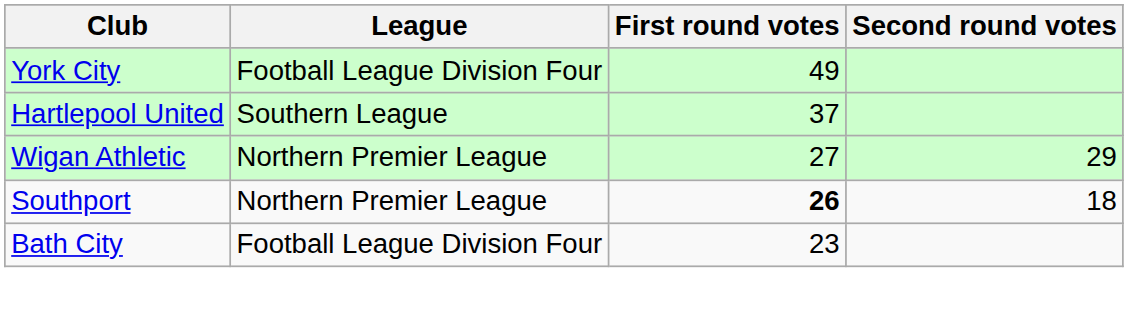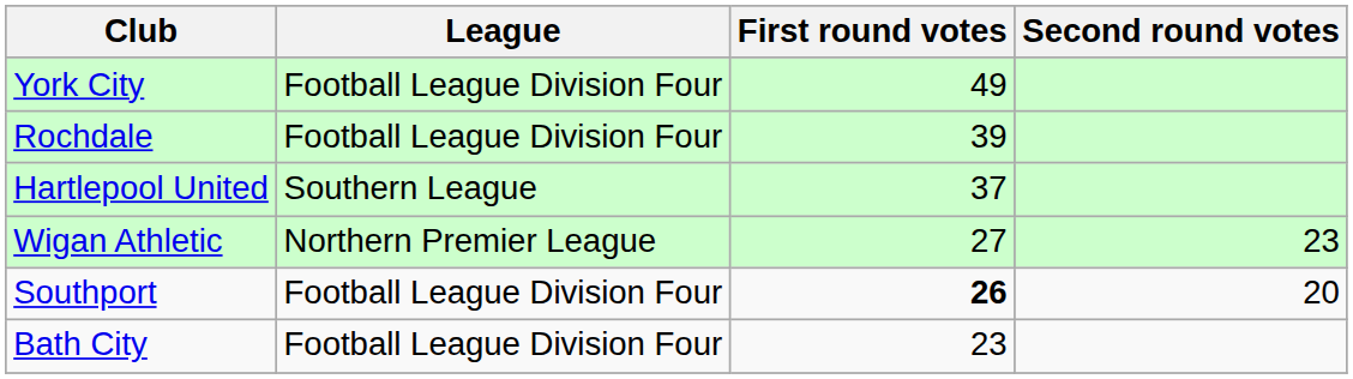+ row: Rochdale | Football League Division Four | 39
Wigan Athletic | Second round votes: 29 -> 23
Southport | League: Northern Premier League -> Football League Division Four
Southport | Second round votes: 18 -> 20
